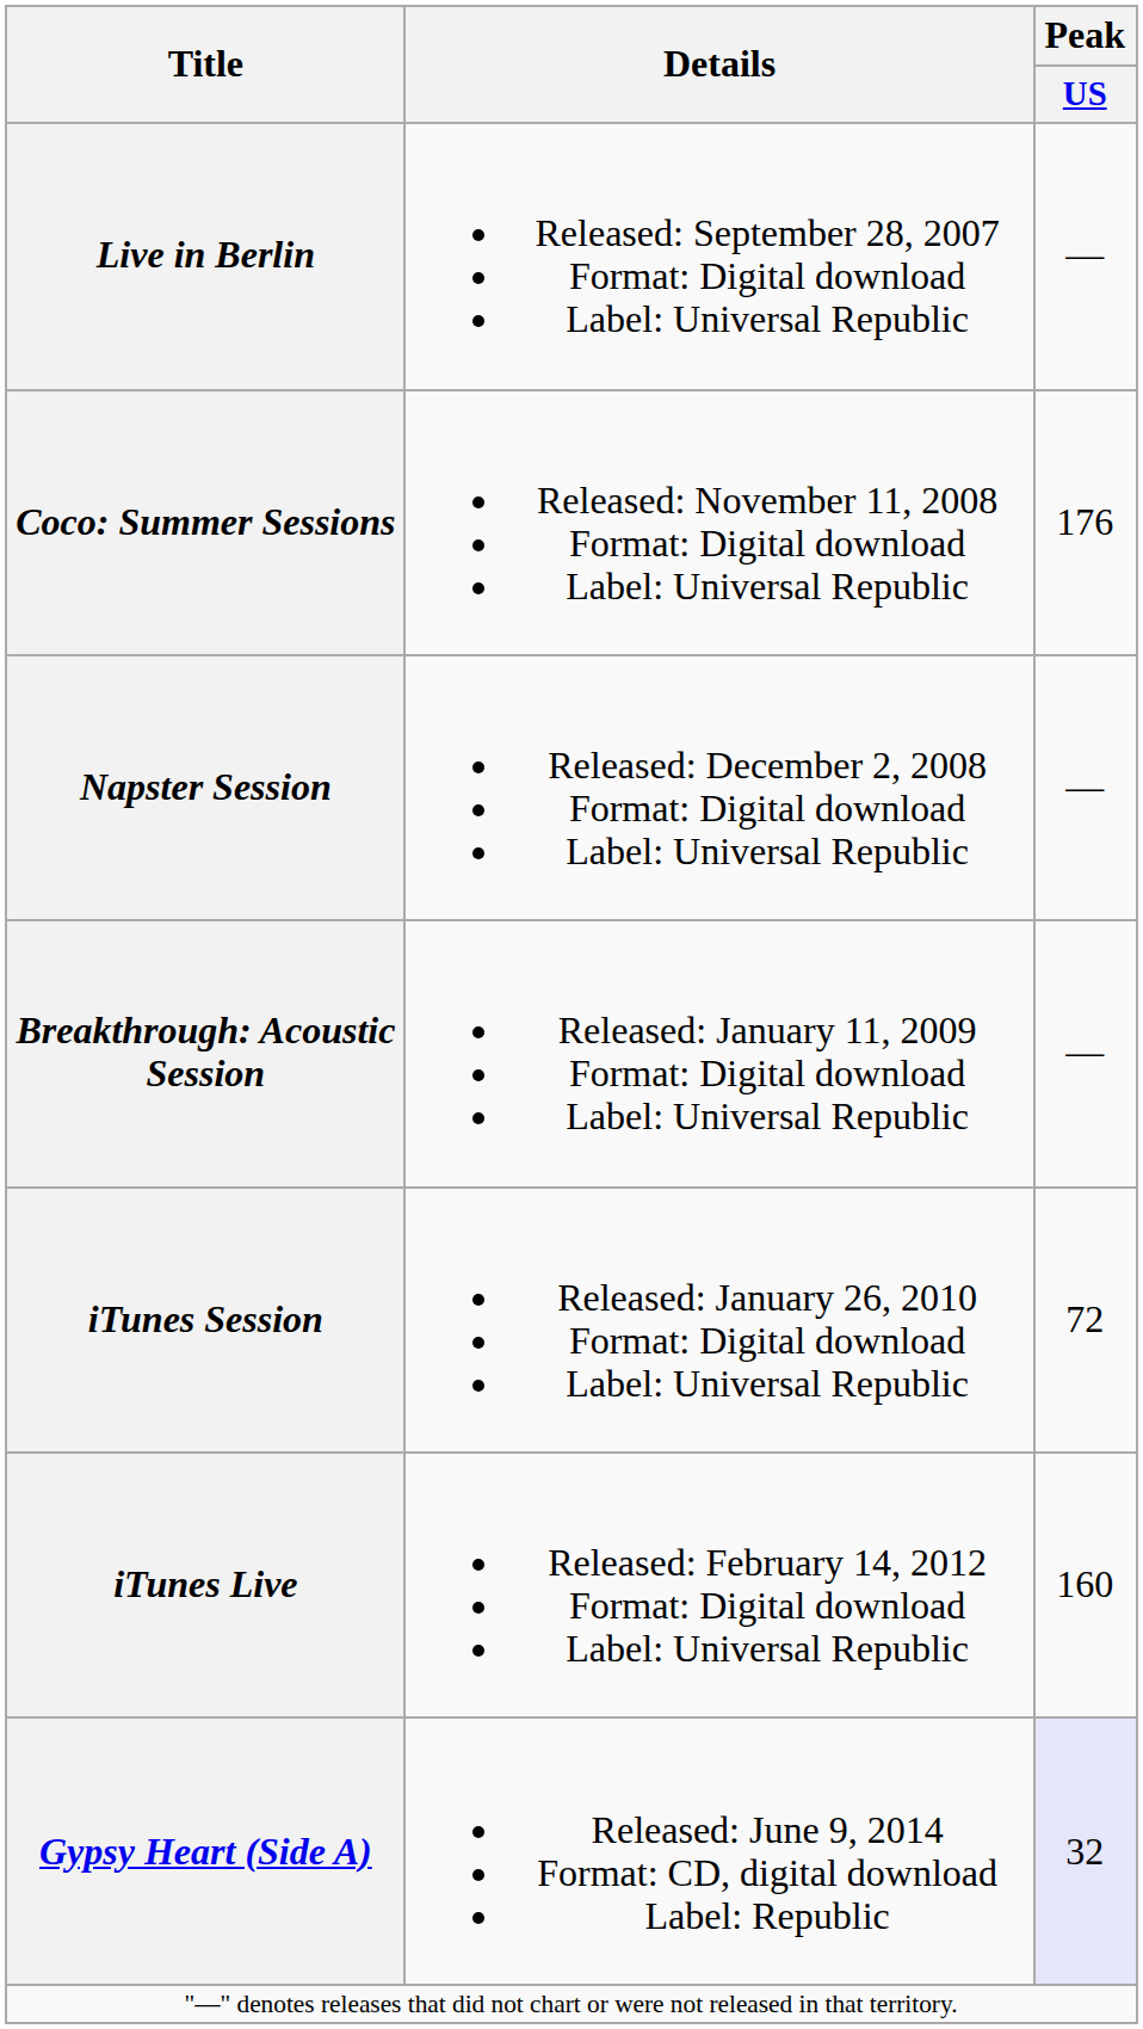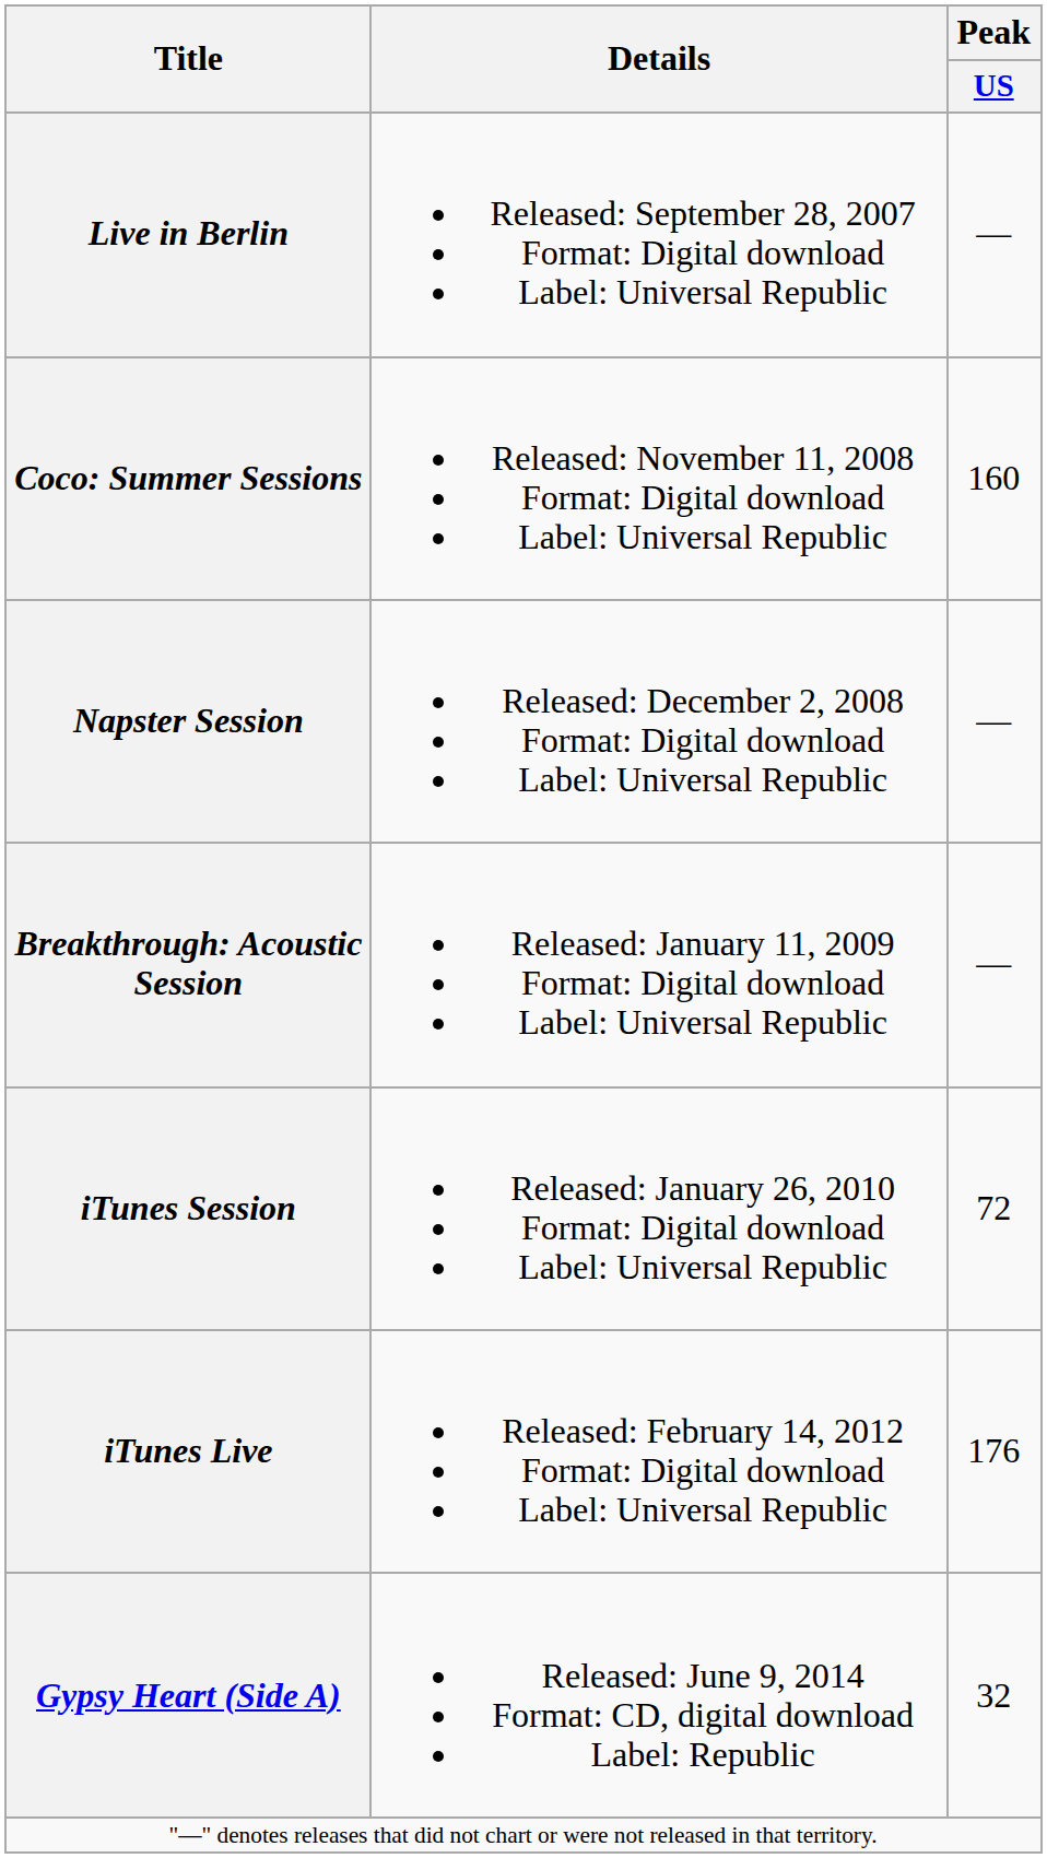Coco: Summer Sessions | Peak / US: 176 -> 160
iTunes Live | Peak / US: 160 -> 176
Gypsy Heart (Side A) | Peak / US: lavender background -> no background
